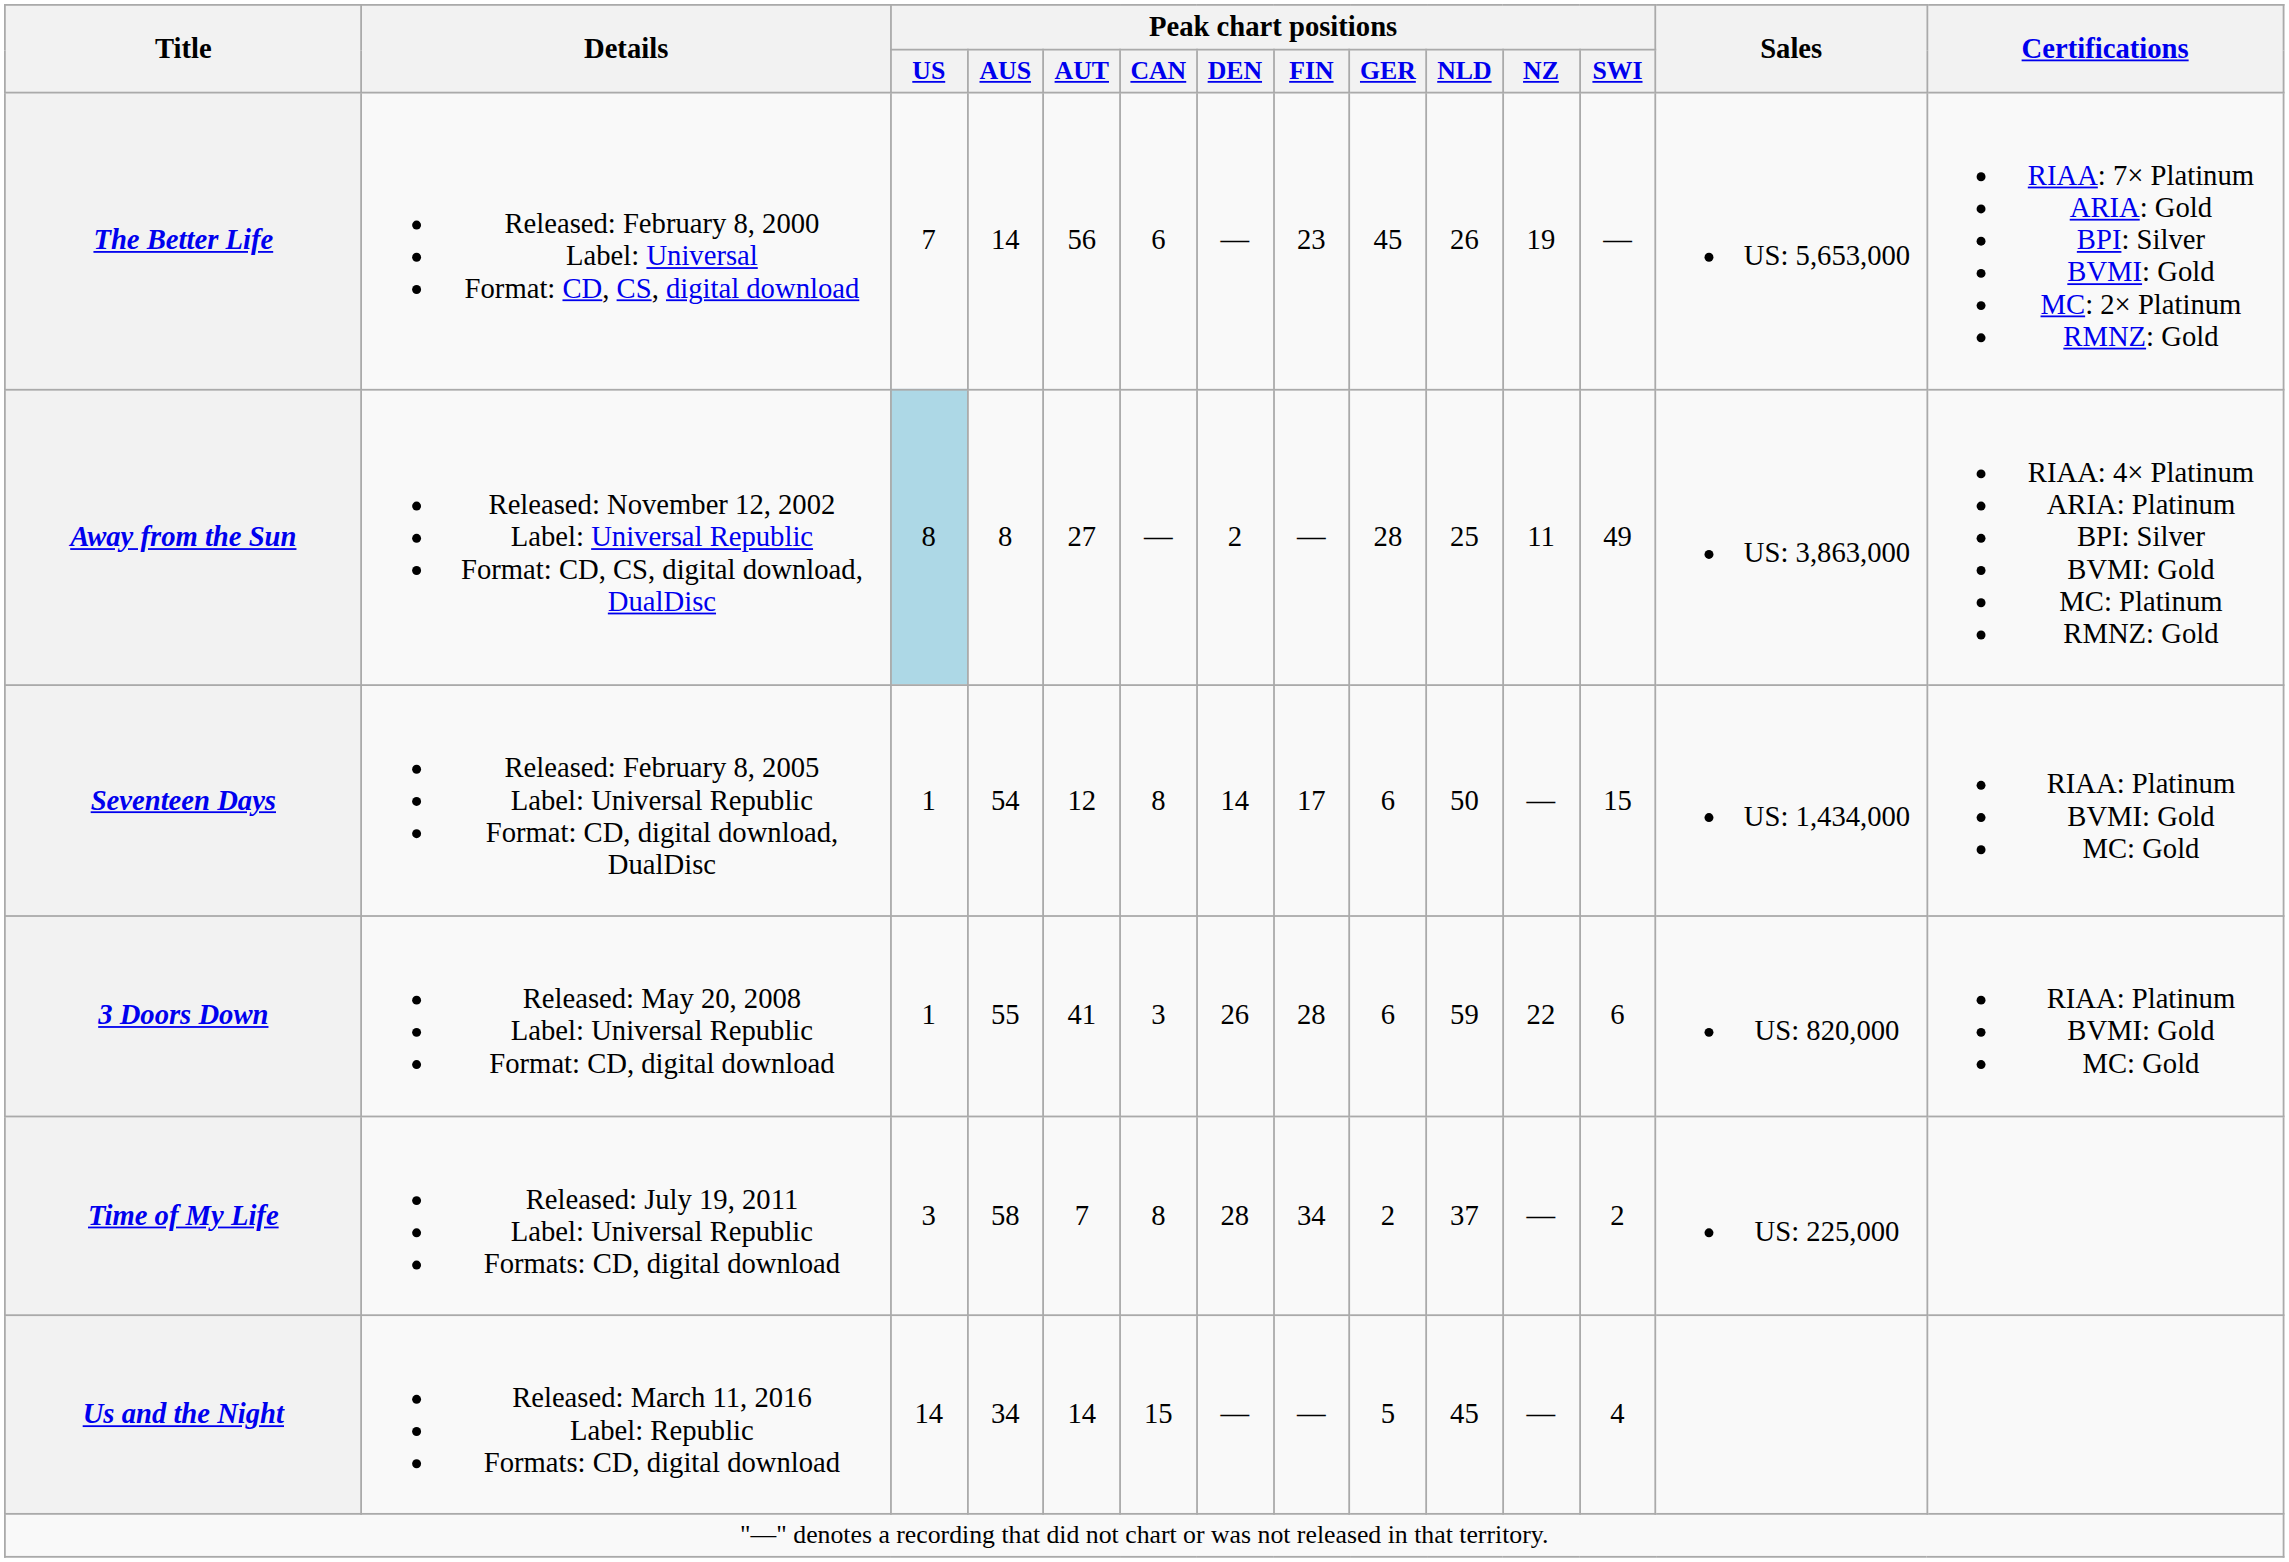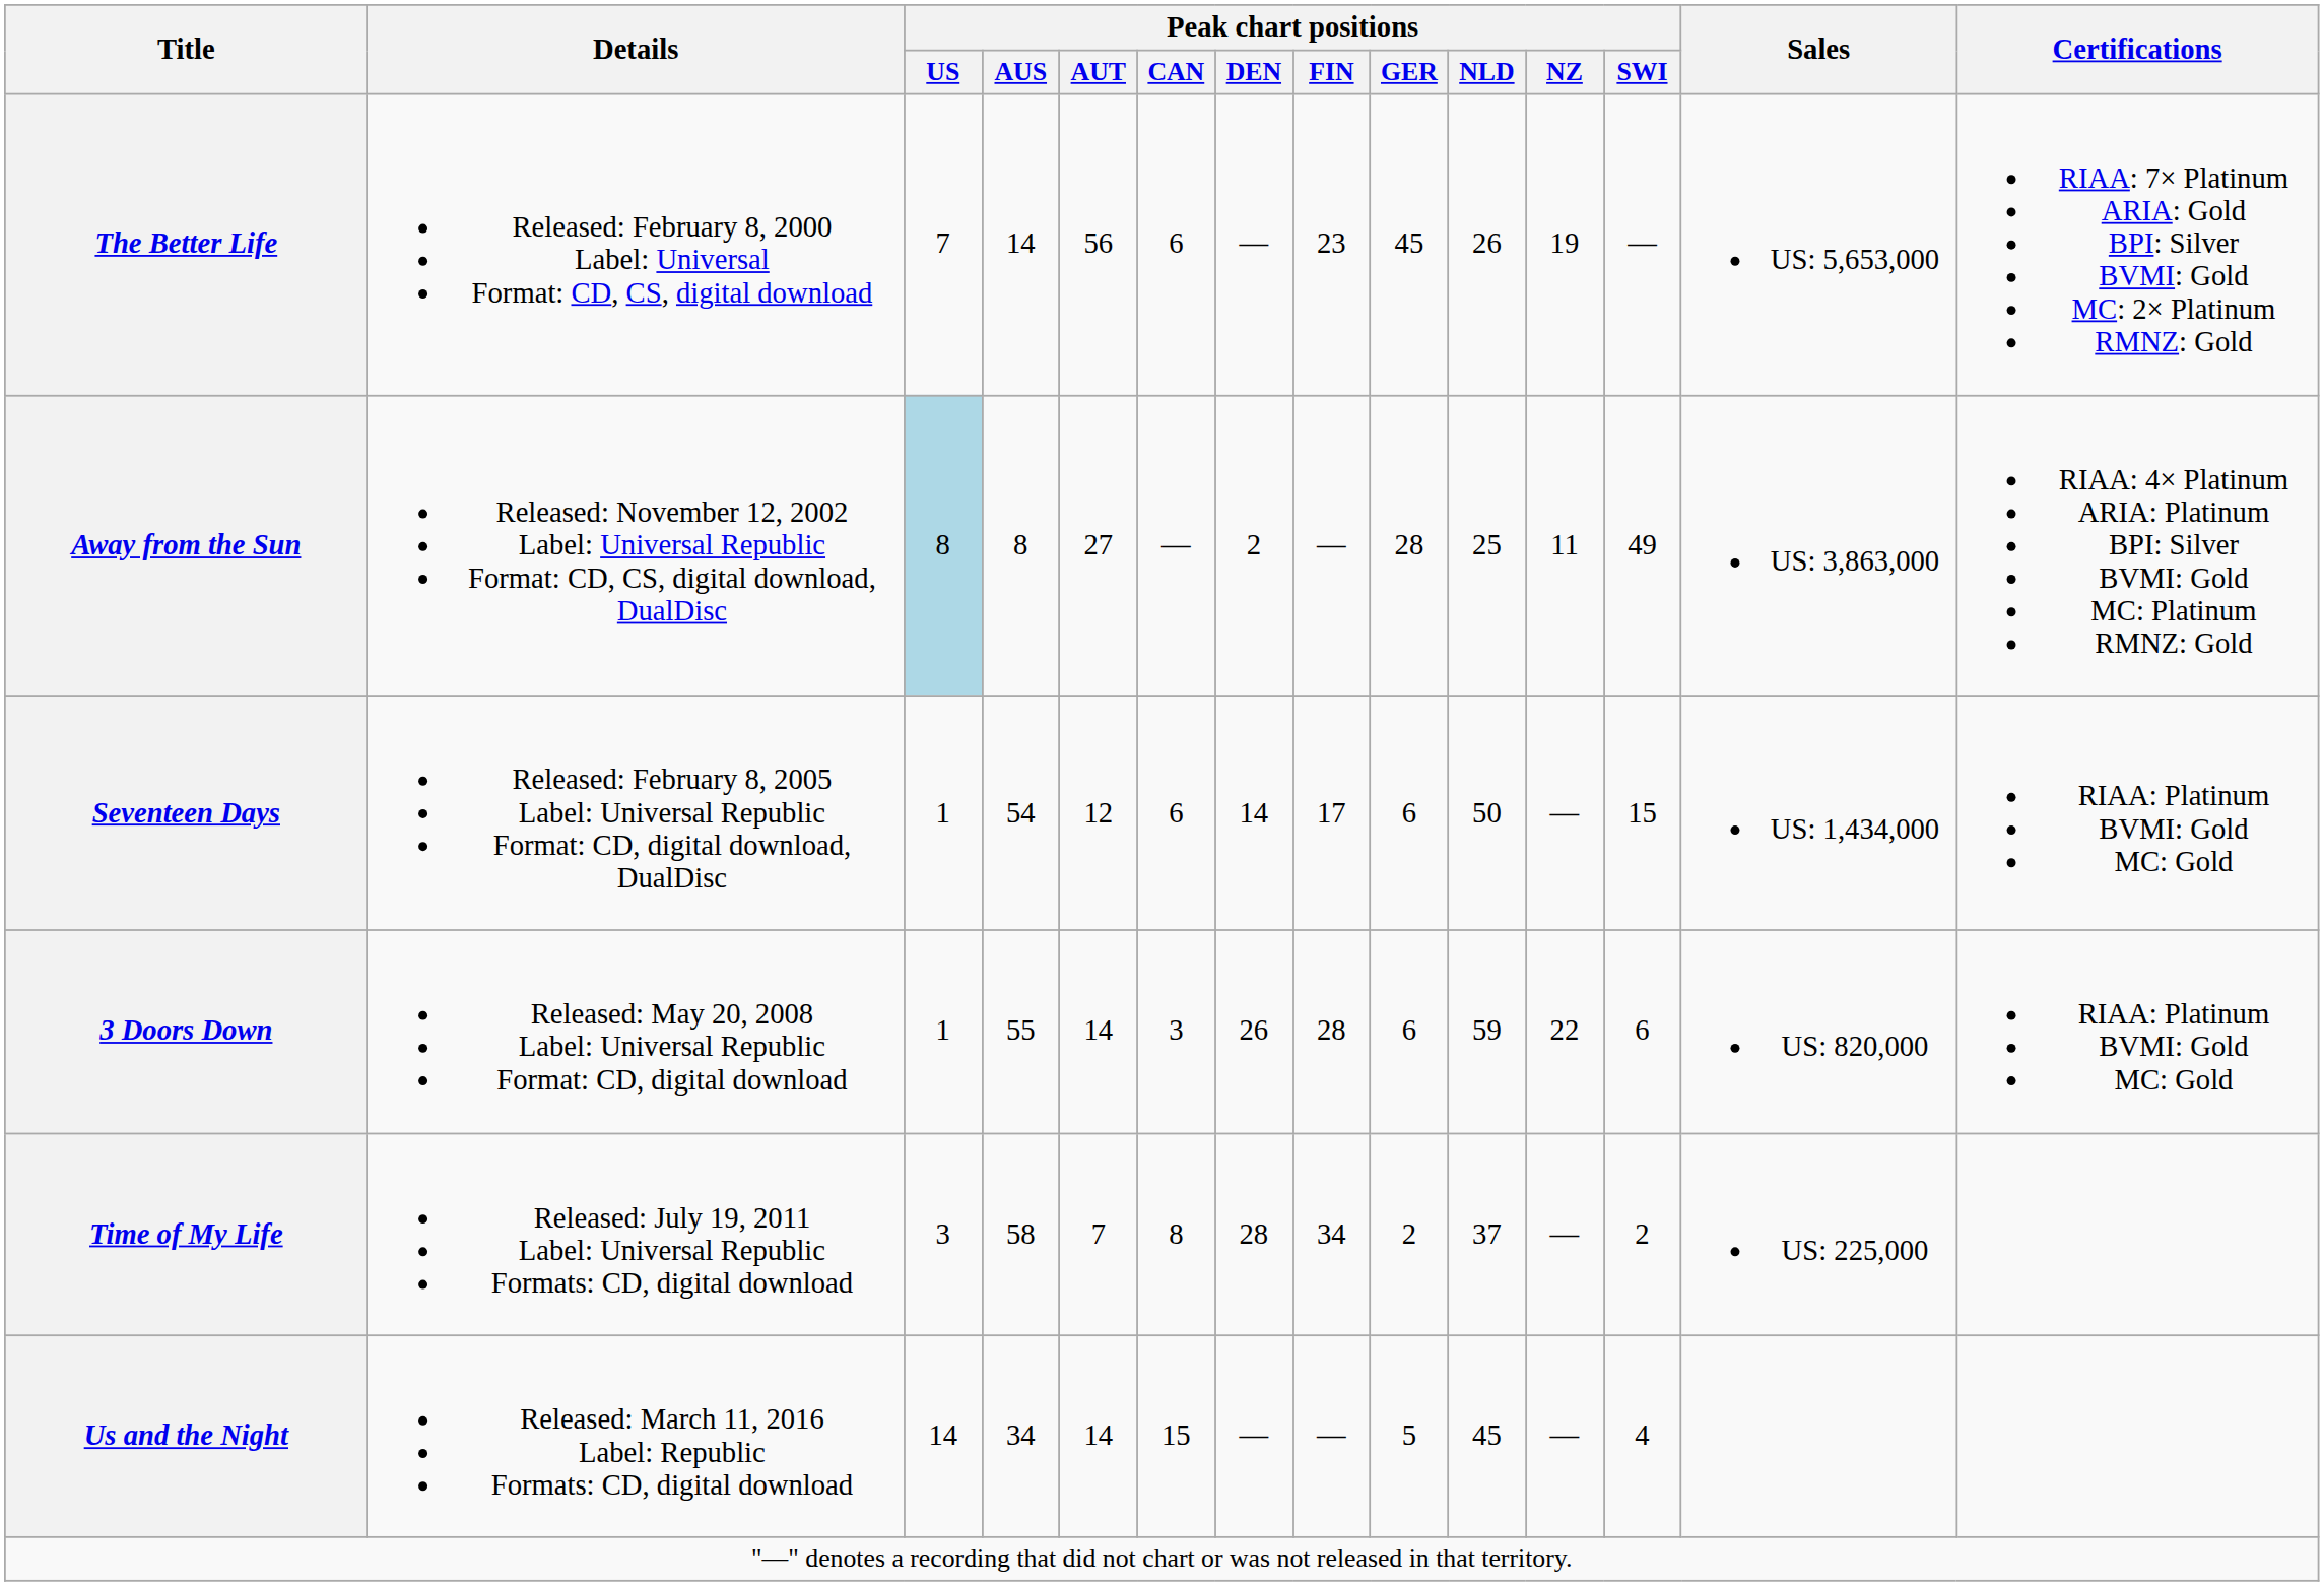Seventeen Days | Peak chart positions / CAN: 8 -> 6
3 Doors Down | Peak chart positions / AUT: 41 -> 14
